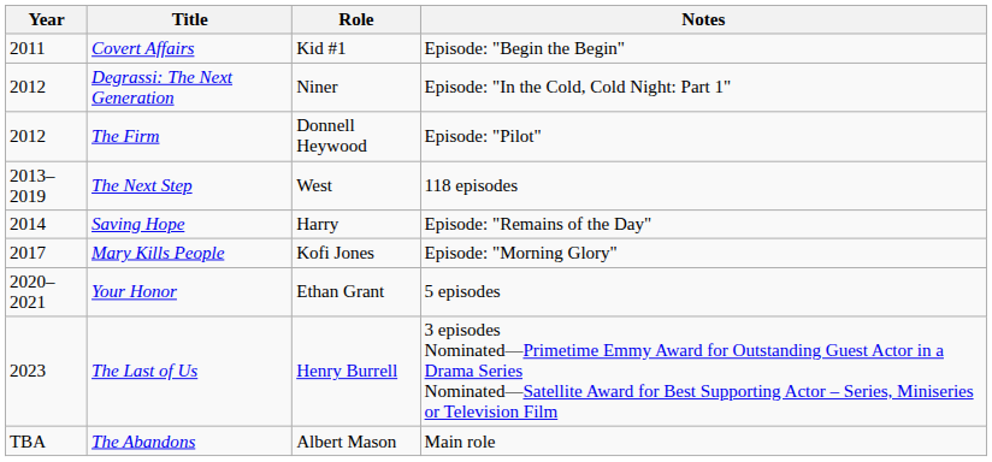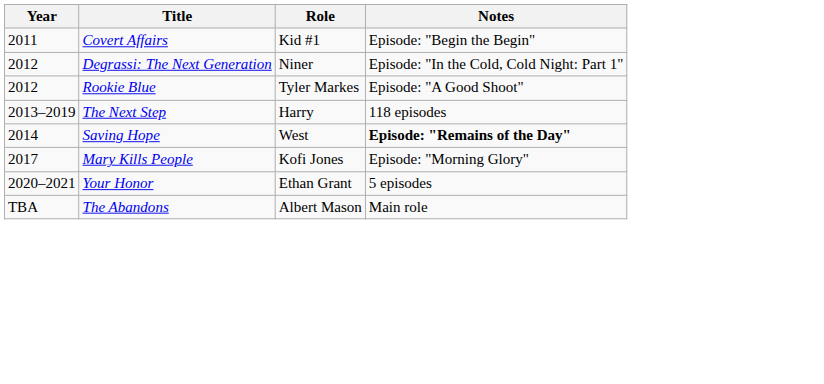- row: 2012 | The Firm | Donnell Heywood | Episode: "Pilot"
+ row: 2012 | Rookie Blue | Tyler Markes | Episode: "A Good Shoot"
The Next Step | Role: West -> Harry
Saving Hope | Role: Harry -> West
Saving Hope | Notes: normal -> bold
- row: 2023 | The Last of Us | Henry Burrell | 3 episodes Nominated—Primetime Emmy Award for Outstanding Guest Actor in a Drama Series Nominated—Satellite Award for Best Supporting Actor – Series, Miniseries or Television Film
